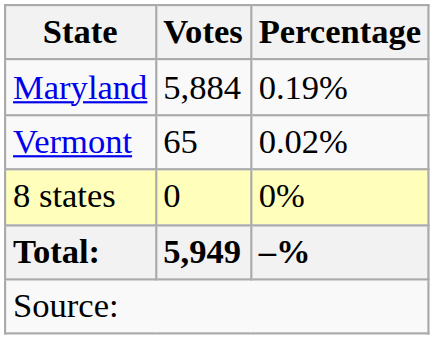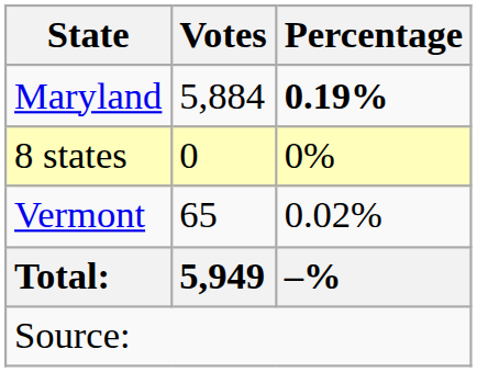Maryland | Percentage: normal -> bold
rows swapped: Vermont <-> 8 states
